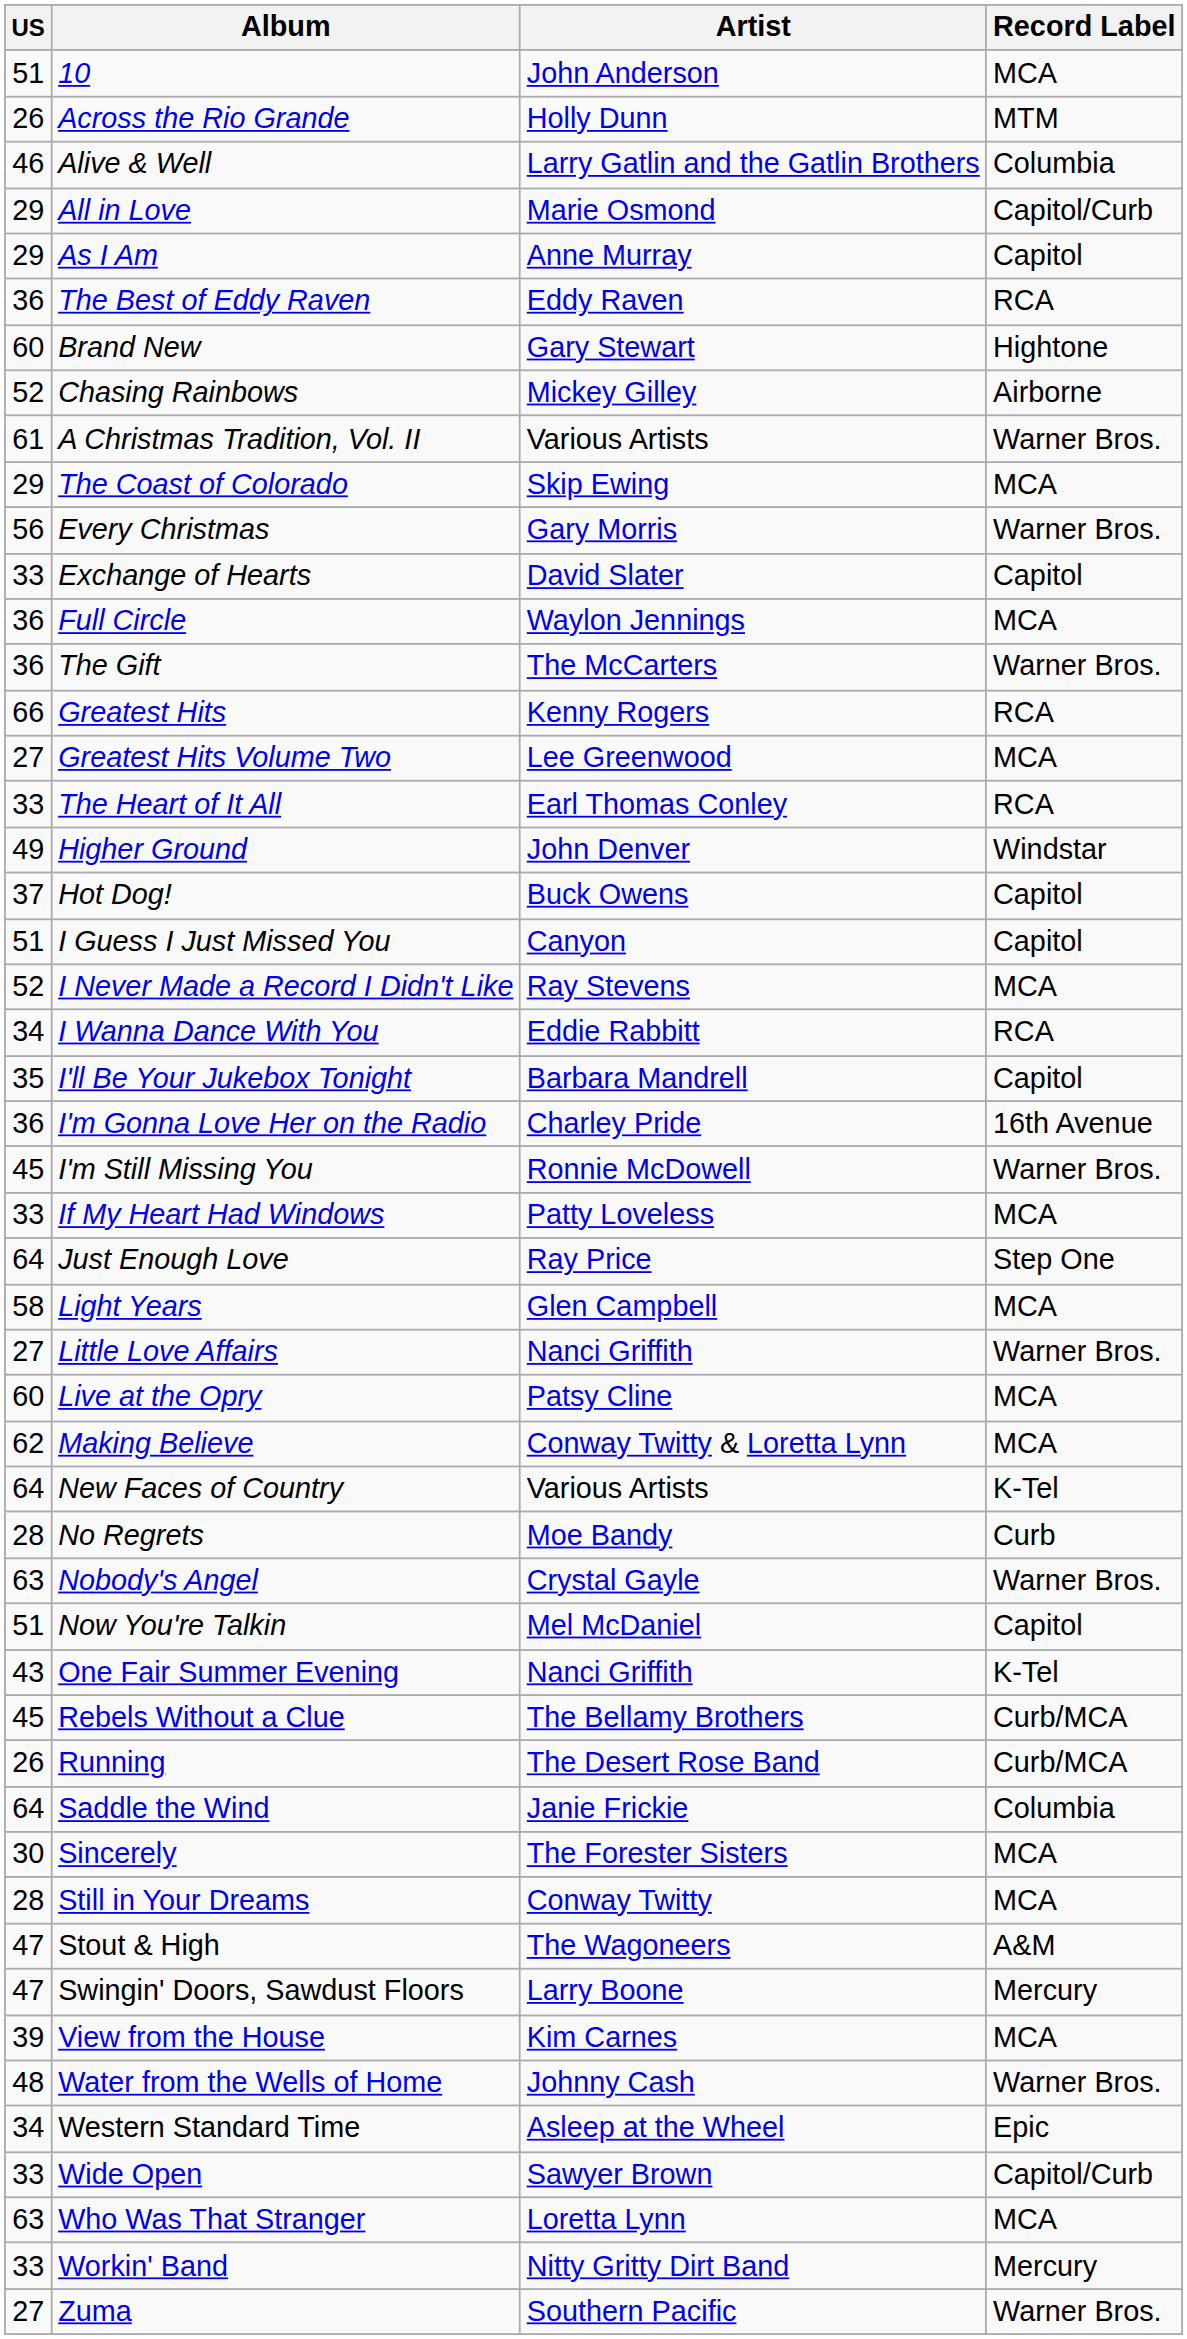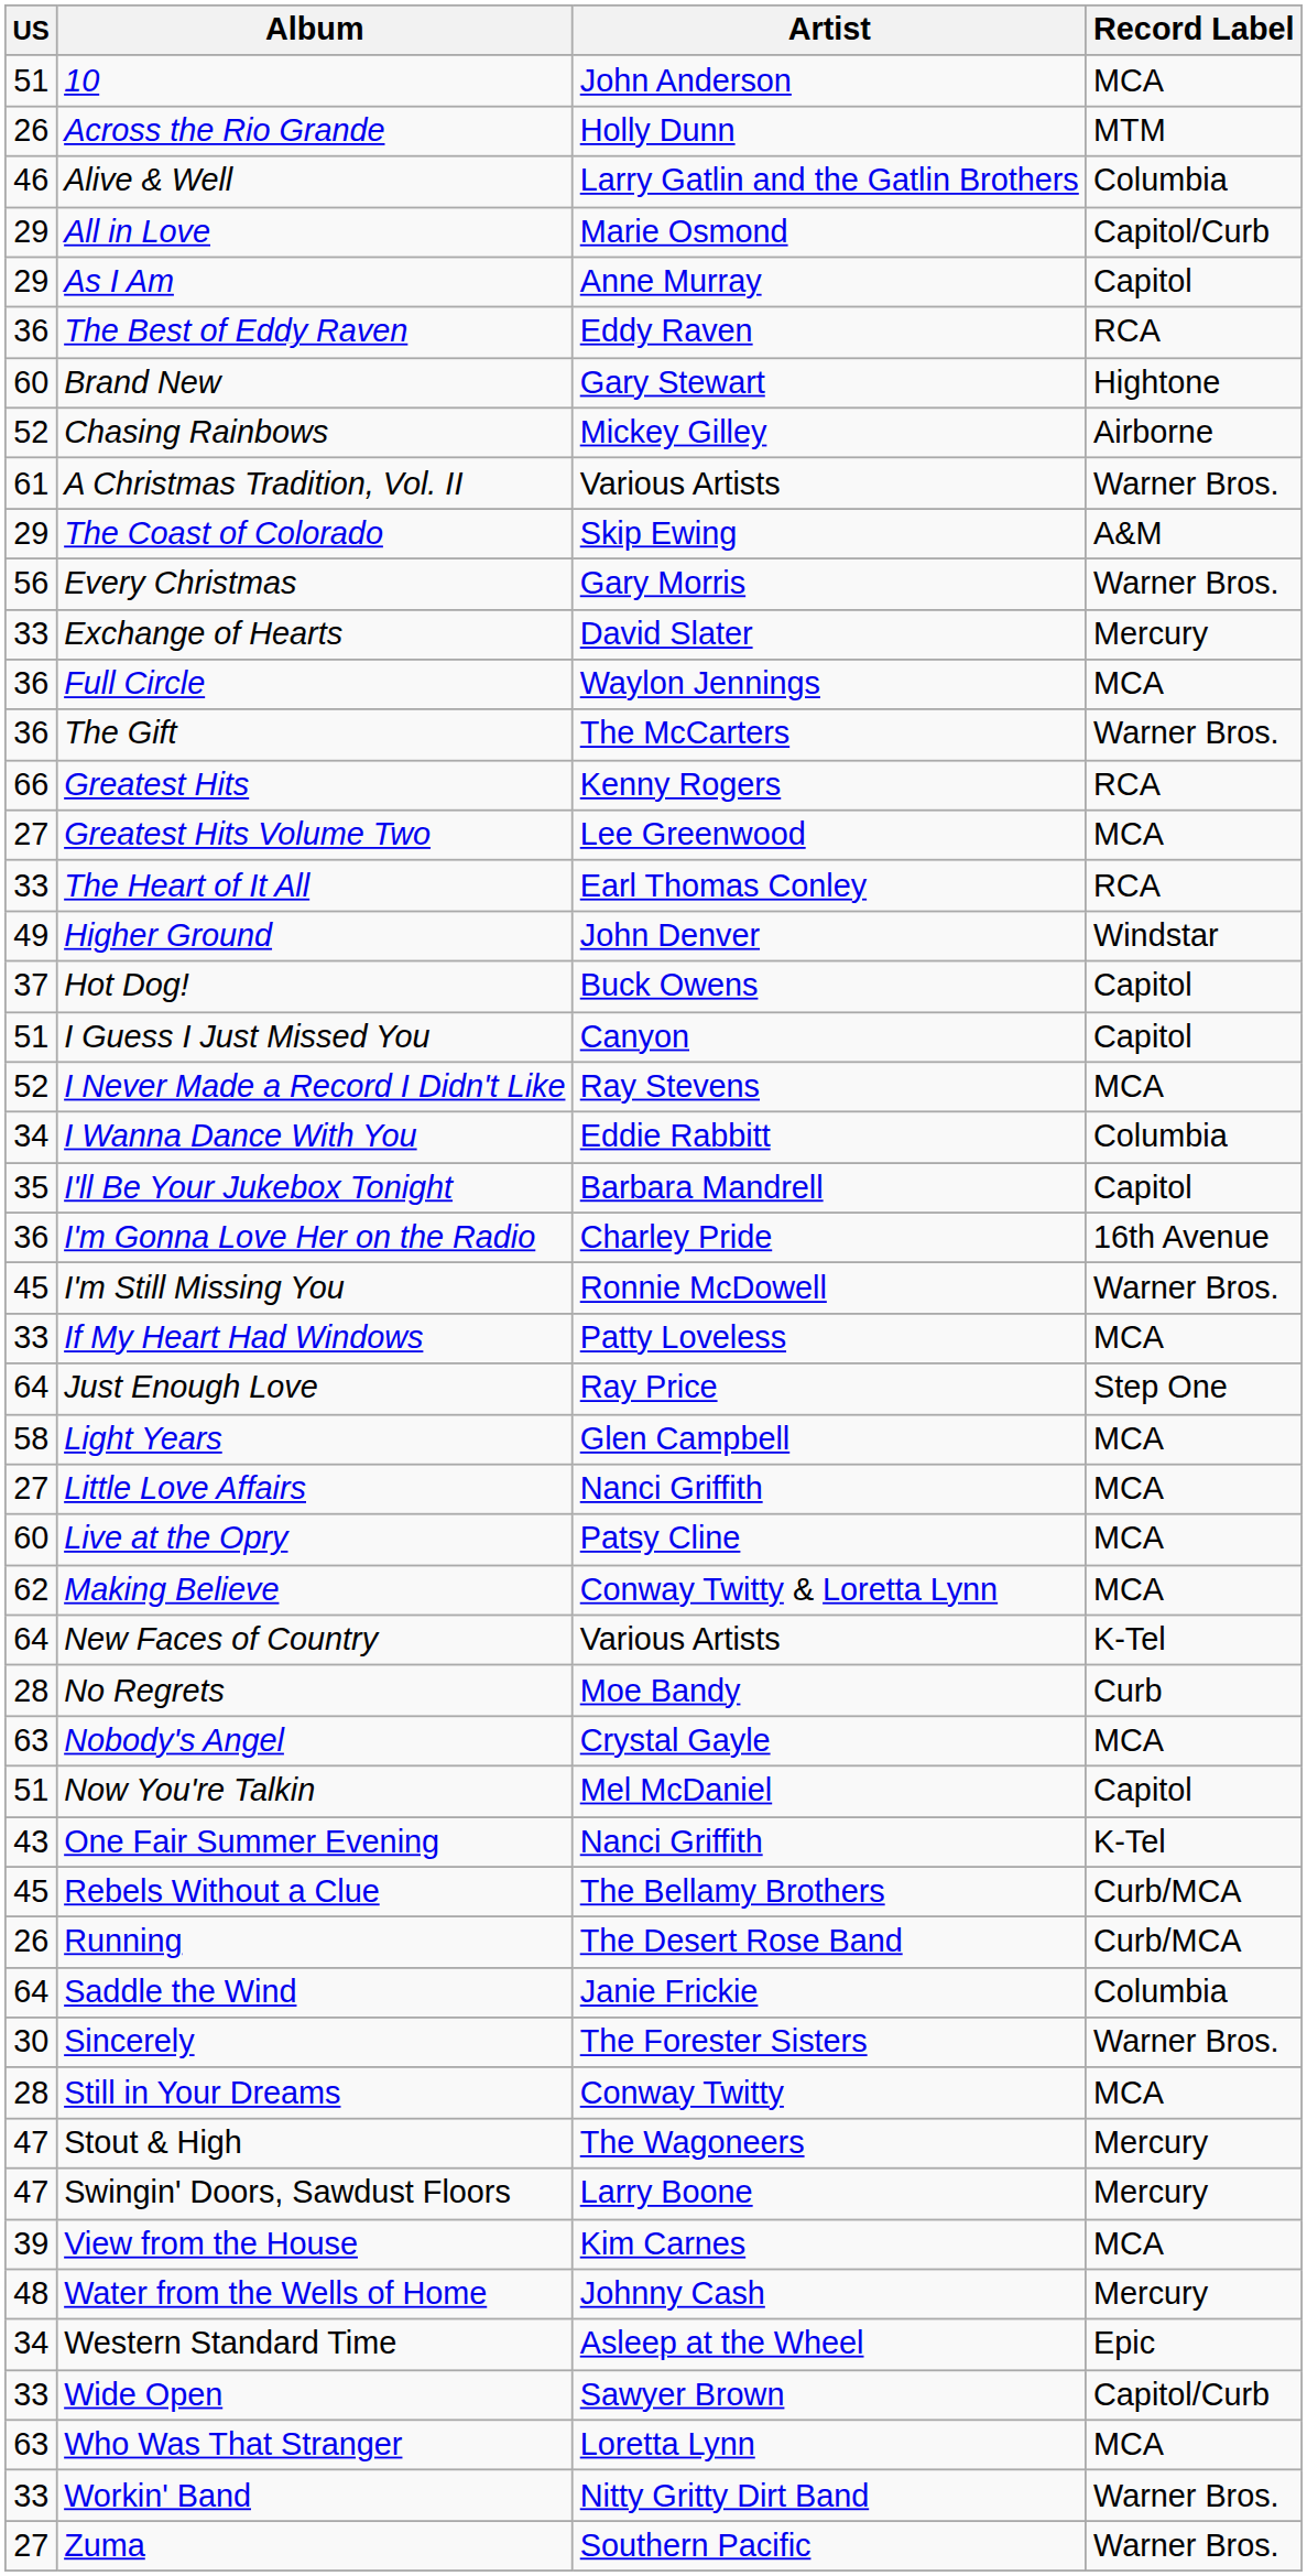The Coast of Colorado | Record Label: MCA -> A&M
Exchange of Hearts | Record Label: Capitol -> Mercury
I Wanna Dance With You | Record Label: RCA -> Columbia
Little Love Affairs | Record Label: Warner Bros. -> MCA
Nobody's Angel | Record Label: Warner Bros. -> MCA
Sincerely | Record Label: MCA -> Warner Bros.
Stout & High | Record Label: A&M -> Mercury
Water from the Wells of Home | Record Label: Warner Bros. -> Mercury
Workin' Band | Record Label: Mercury -> Warner Bros.
